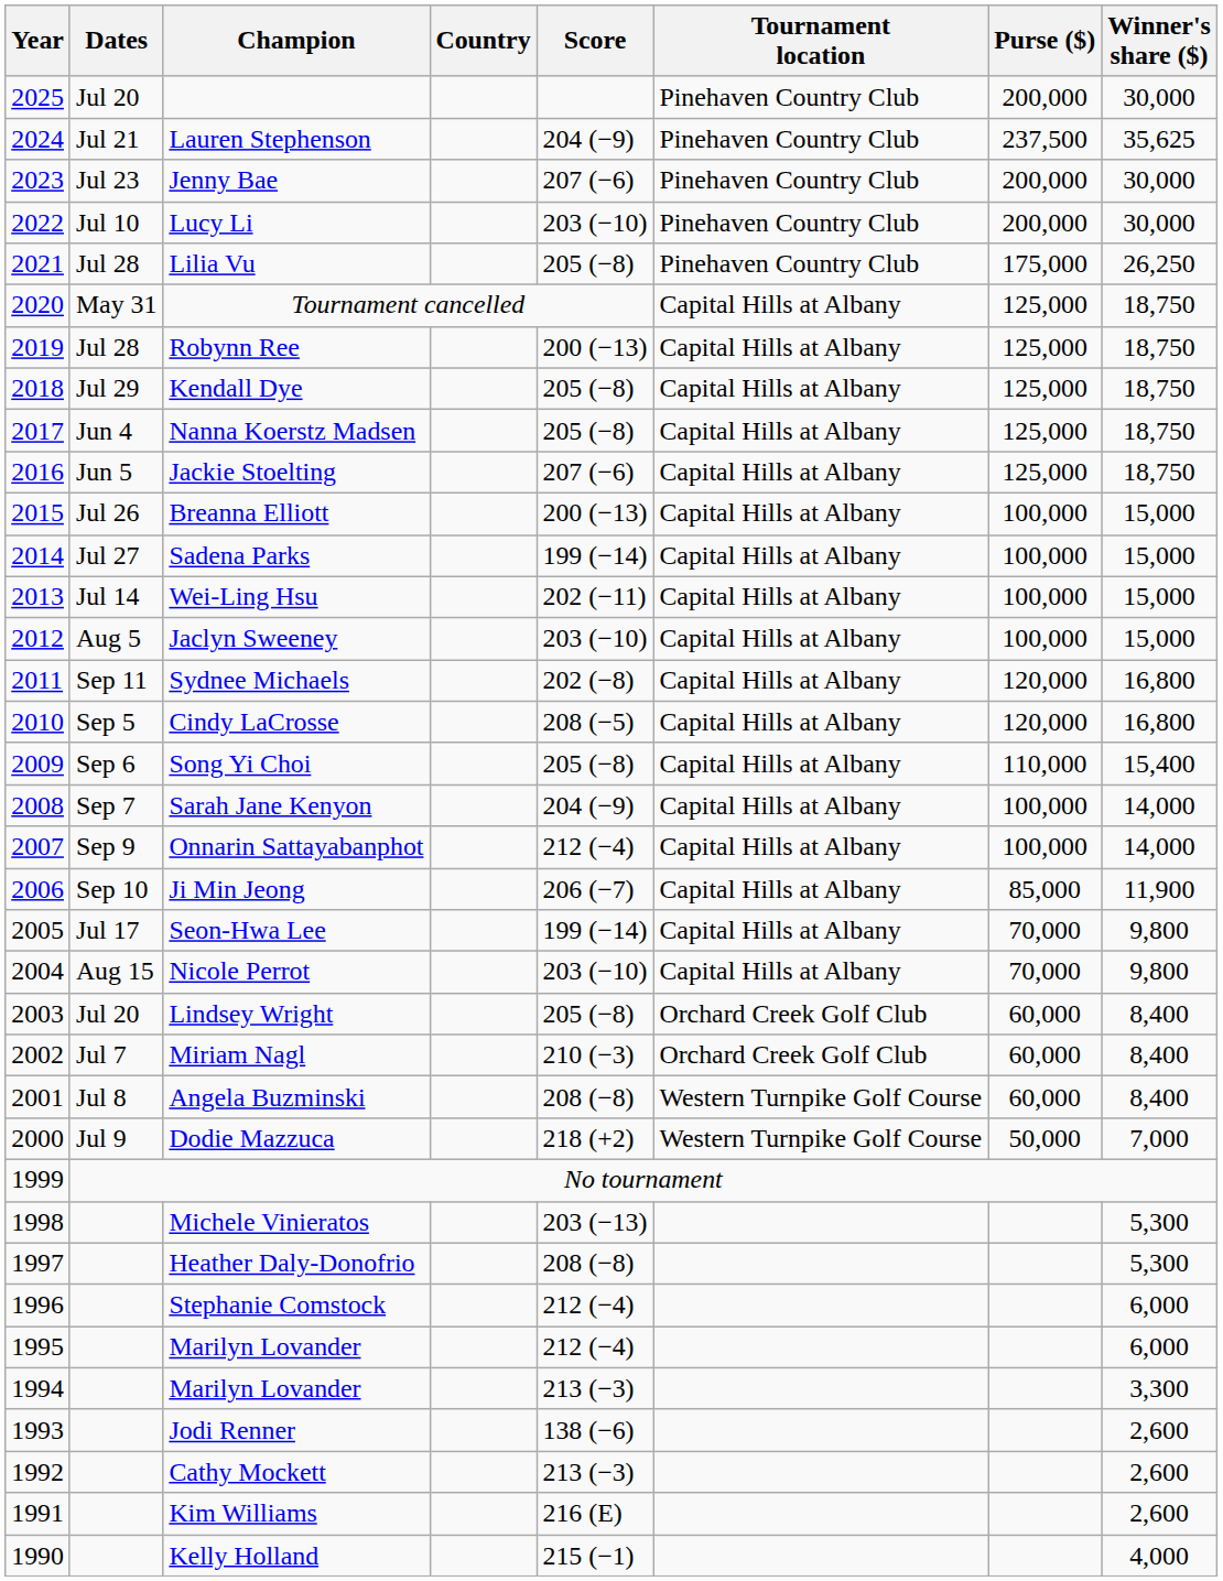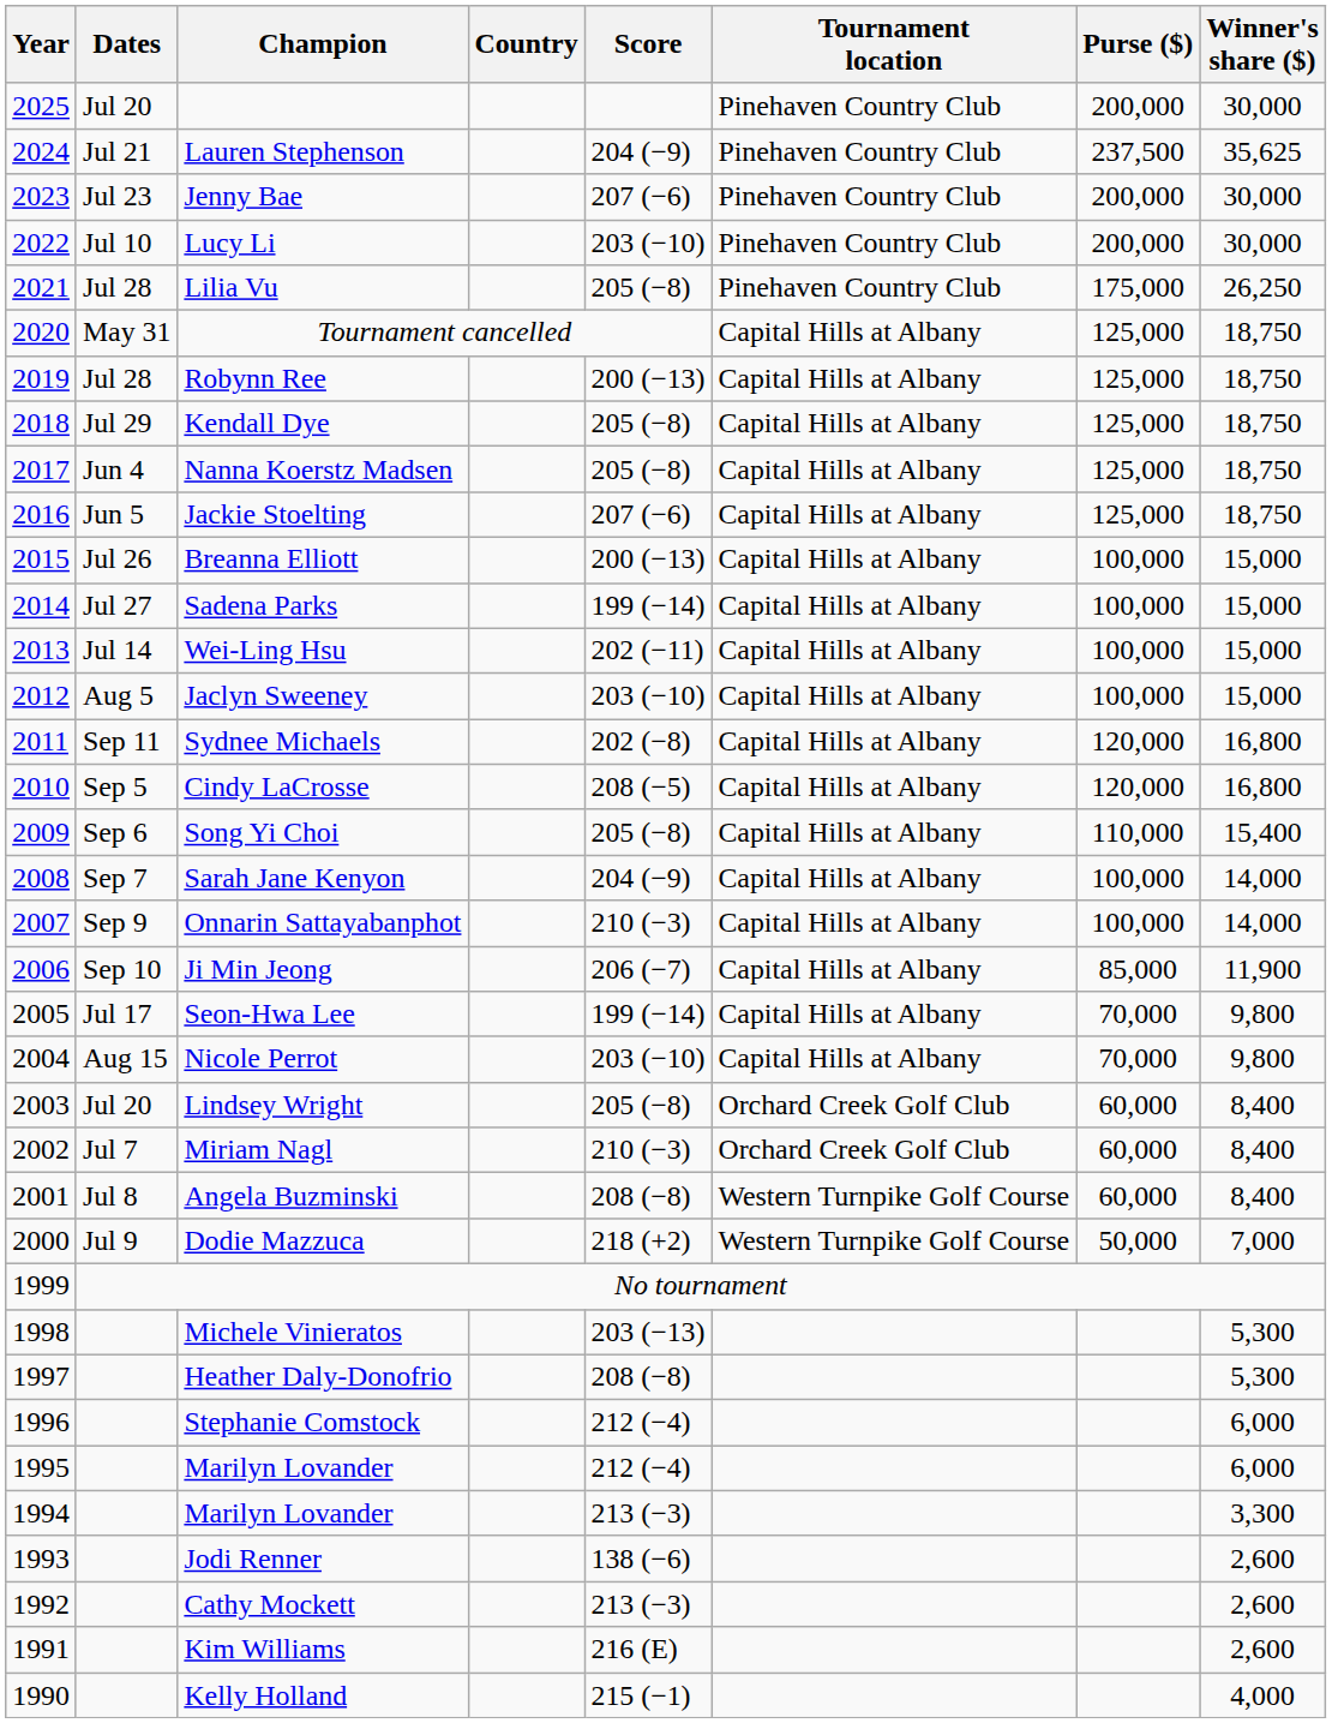Onnarin Sattayabanphot | Score: 212 (−4) -> 210 (−3)
